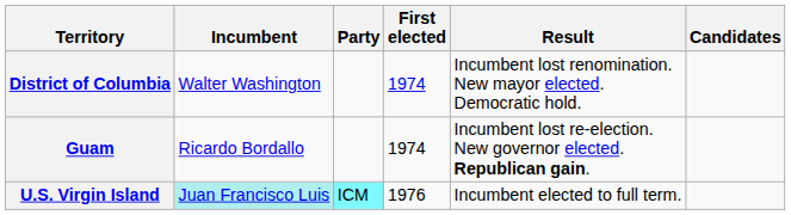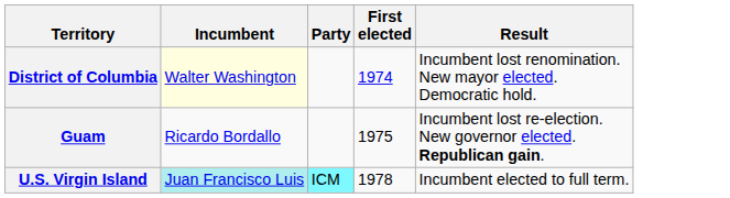- column: Candidates
District of Columbia | Incumbent: no background -> lightyellow background
Guam | First elected: 1974 -> 1975
U.S. Virgin Island | First elected: 1976 -> 1978
